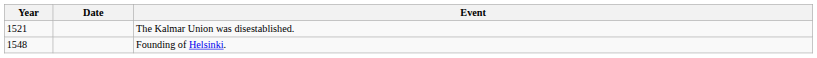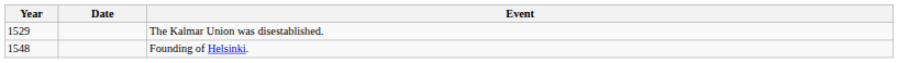The Kalmar Union was disestablished. | Year: 1521 -> 1529
